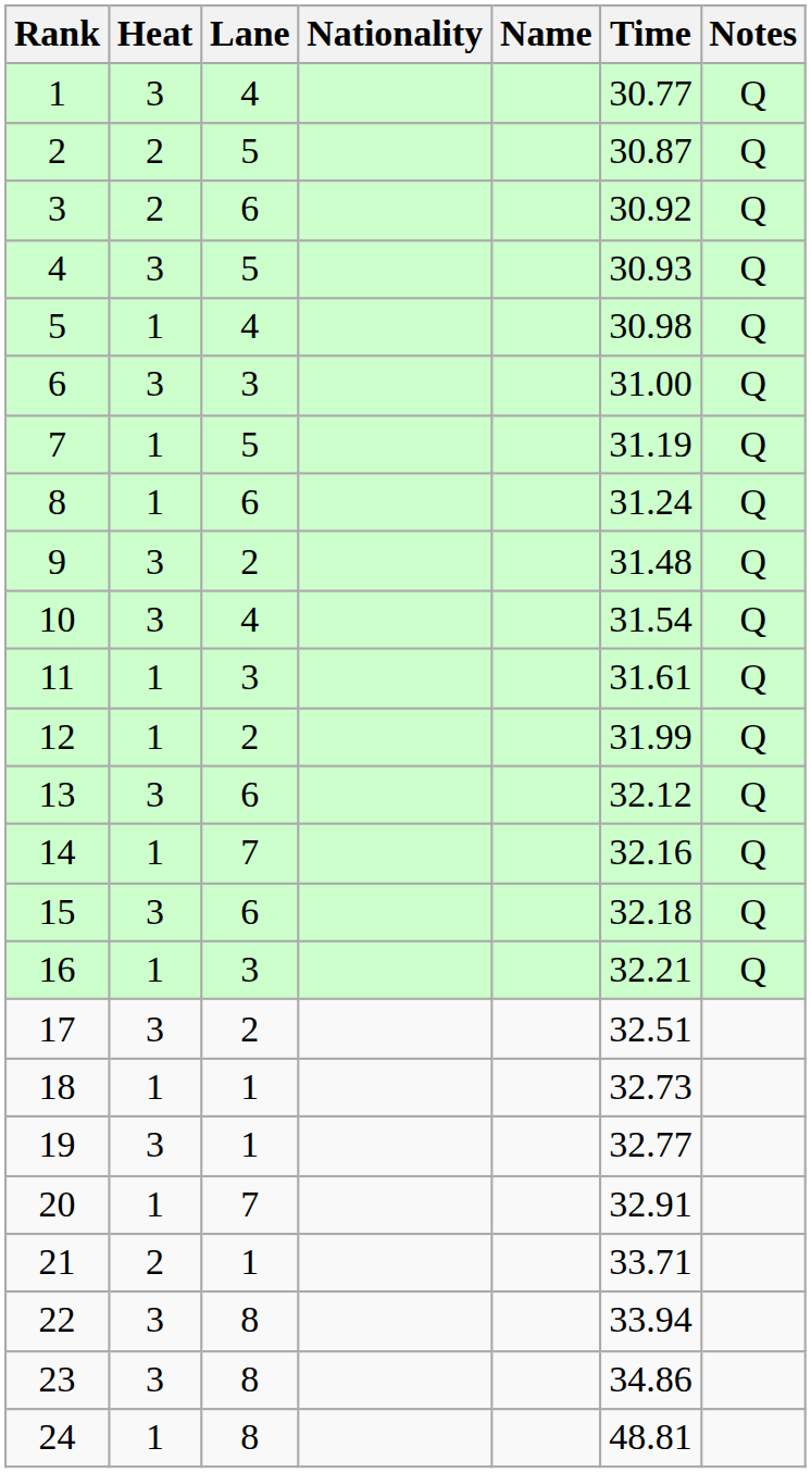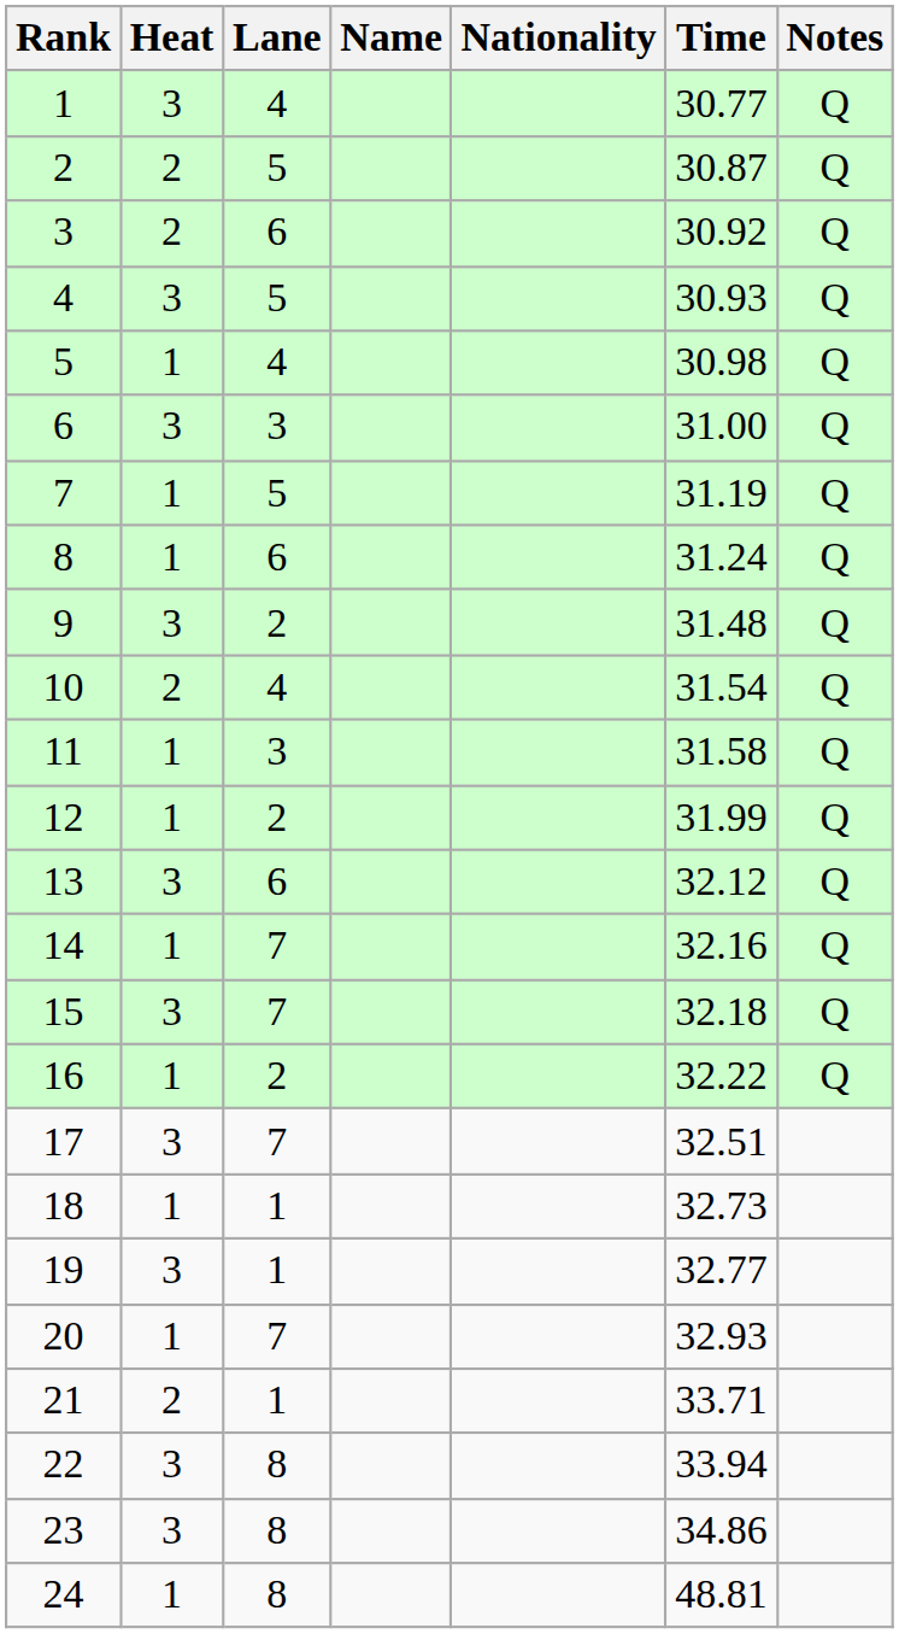columns swapped: Name <-> Nationality
10 | Heat: 3 -> 2
11 | Time: 31.61 -> 31.58
15 | Lane: 6 -> 7
16 | Lane: 3 -> 2
16 | Time: 32.21 -> 32.22
17 | Lane: 2 -> 7
20 | Time: 32.91 -> 32.93
